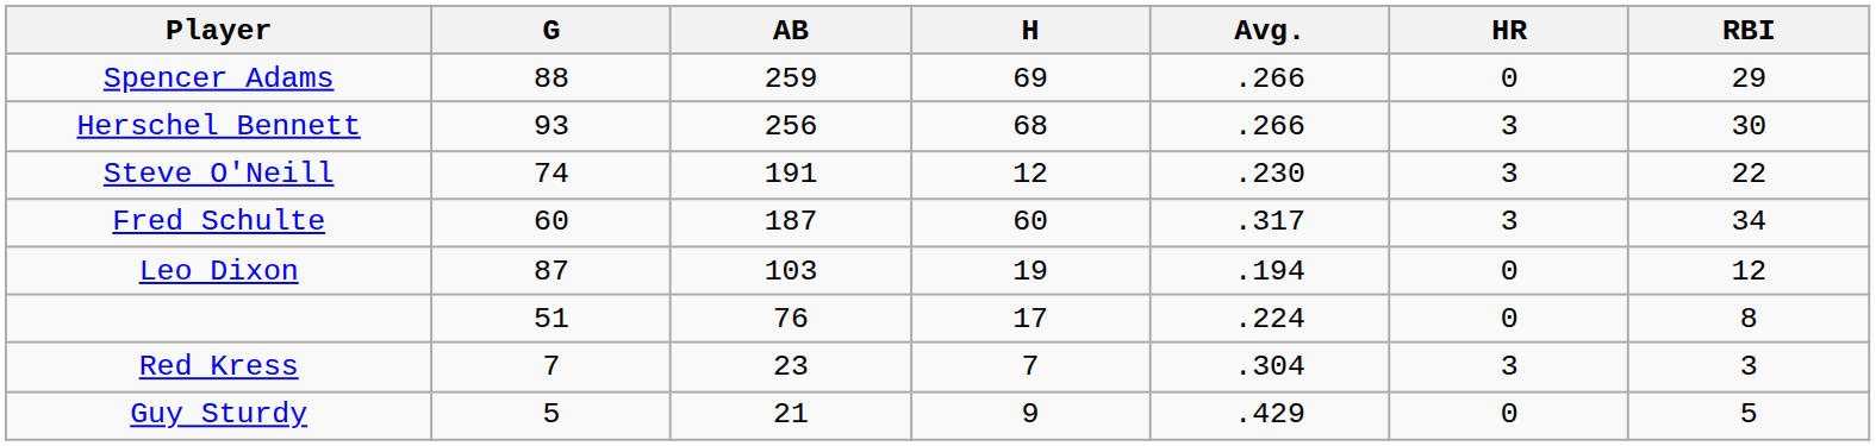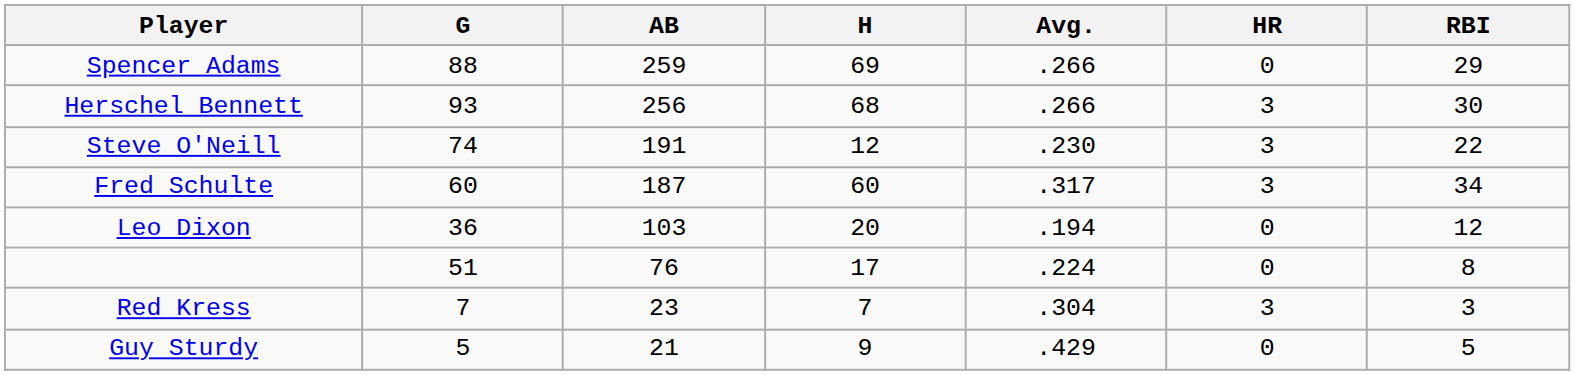Leo Dixon | G: 87 -> 36
Leo Dixon | H: 19 -> 20
